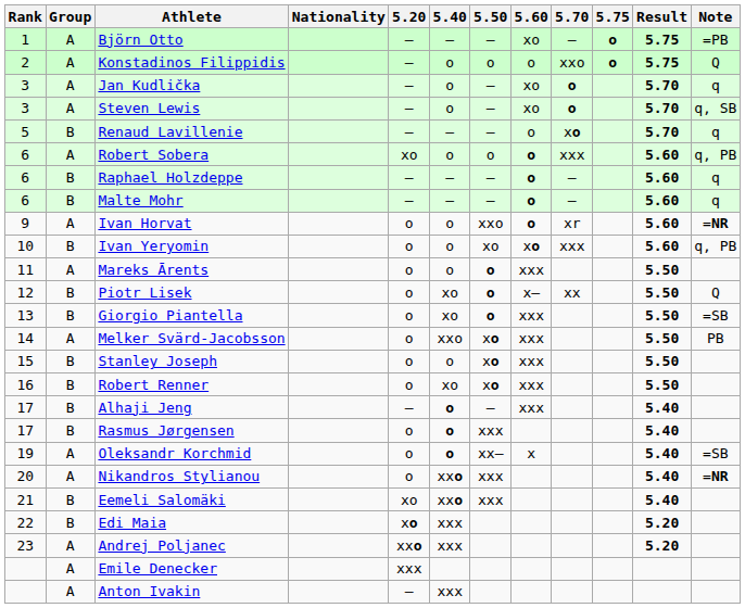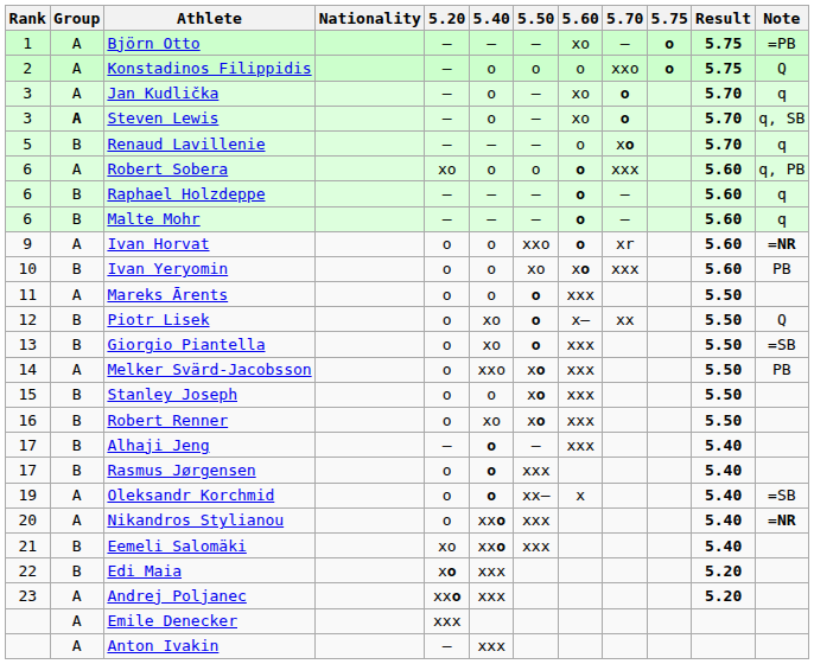Steven Lewis | Group: normal -> bold
Ivan Yeryomin | Note: q, PB -> PB
